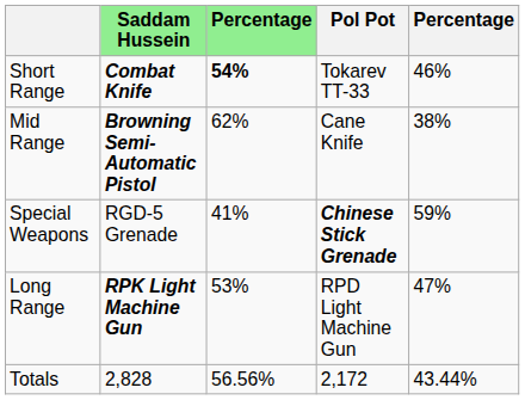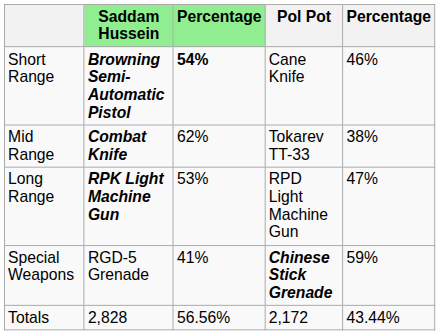Short Range | Saddam Hussein: Combat Knife -> Browning Semi-Automatic Pistol
Short Range | Pol Pot: Tokarev TT-33 -> Cane Knife
Mid Range | Saddam Hussein: Browning Semi-Automatic Pistol -> Combat Knife
Mid Range | Pol Pot: Cane Knife -> Tokarev TT-33
rows swapped: Long Range <-> Special Weapons
